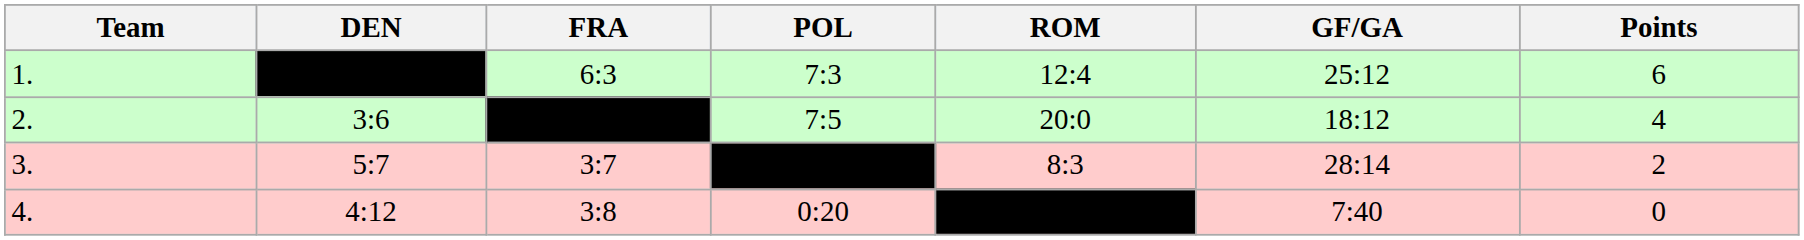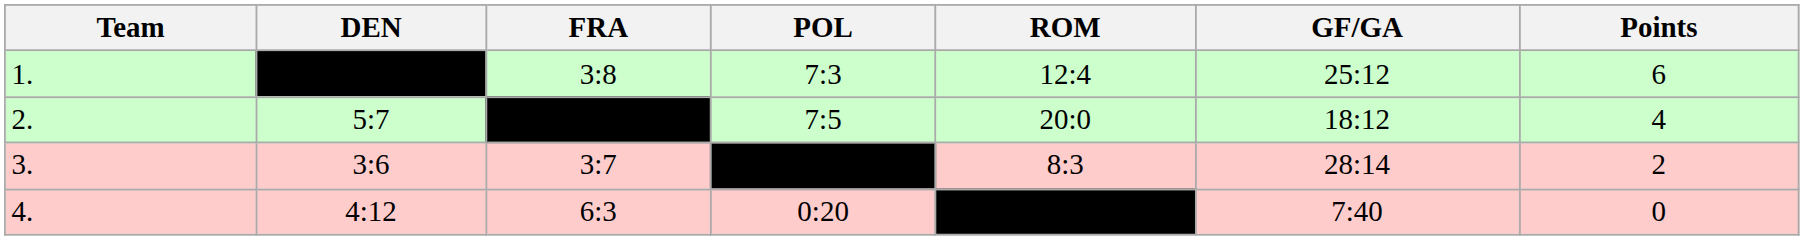1. | FRA: 6:3 -> 3:8
2. | DEN: 3:6 -> 5:7
3. | DEN: 5:7 -> 3:6
4. | FRA: 3:8 -> 6:3
